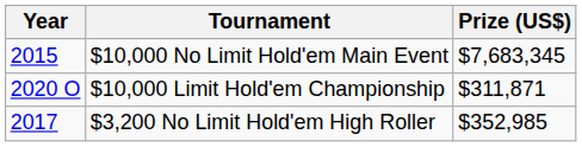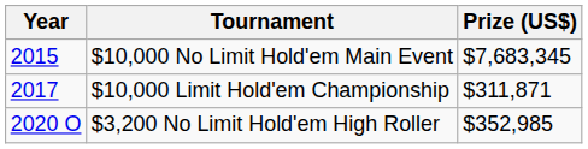$10,000 Limit Hold'em Championship | Year: 2020 O -> 2017
$3,200 No Limit Hold'em High Roller | Year: 2017 -> 2020 O
